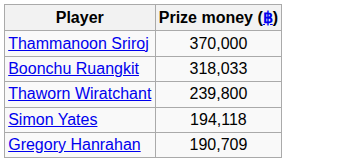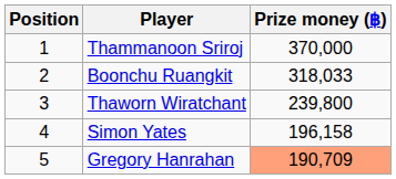+ column: Position | 1 | 2 | 3 | 4 | 5
Simon Yates | Prize money (฿): 194,118 -> 196,158
Gregory Hanrahan | Prize money (฿): no background -> lightsalmon background
